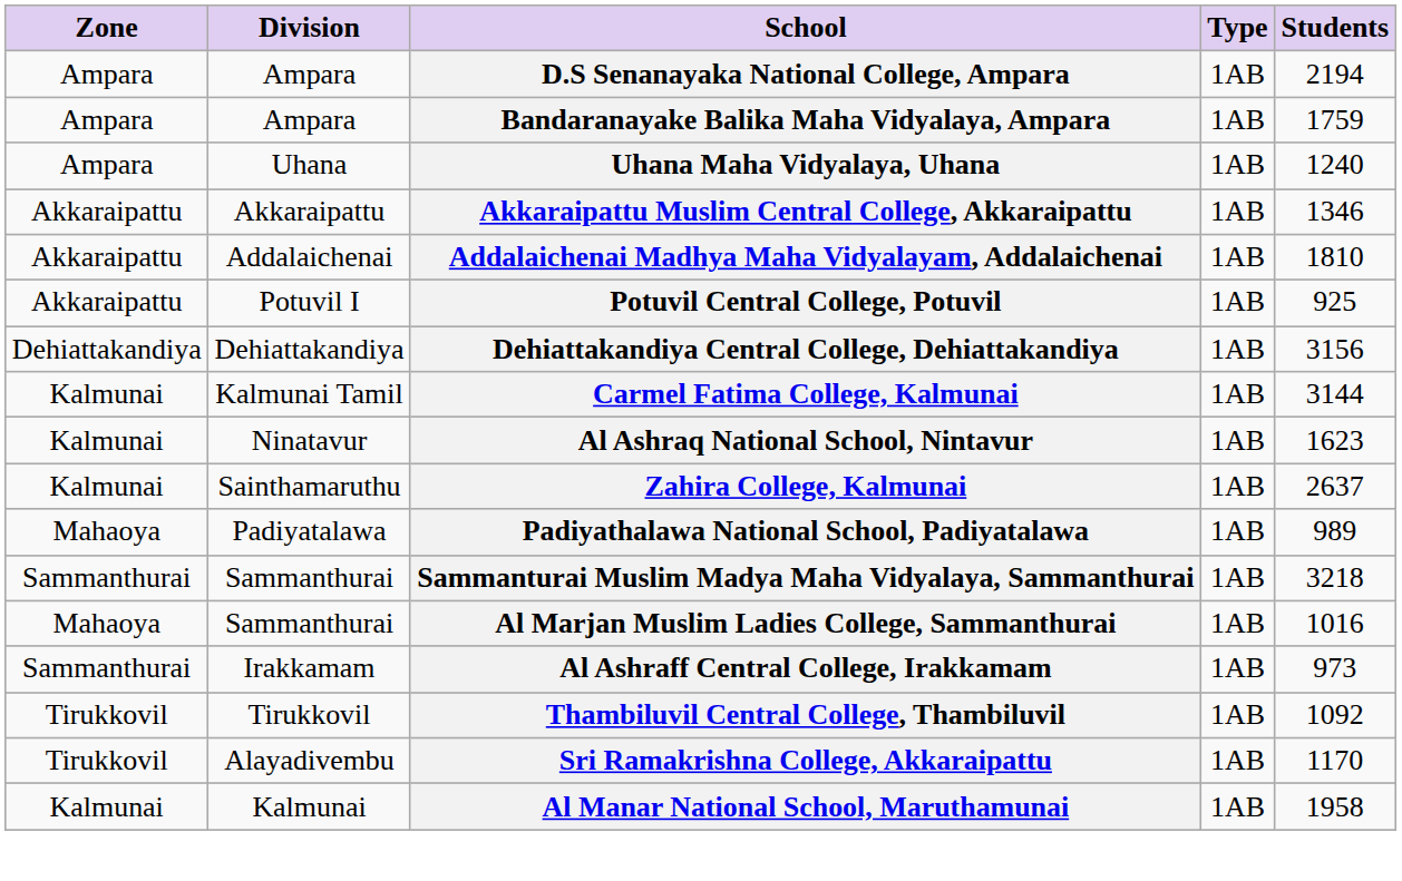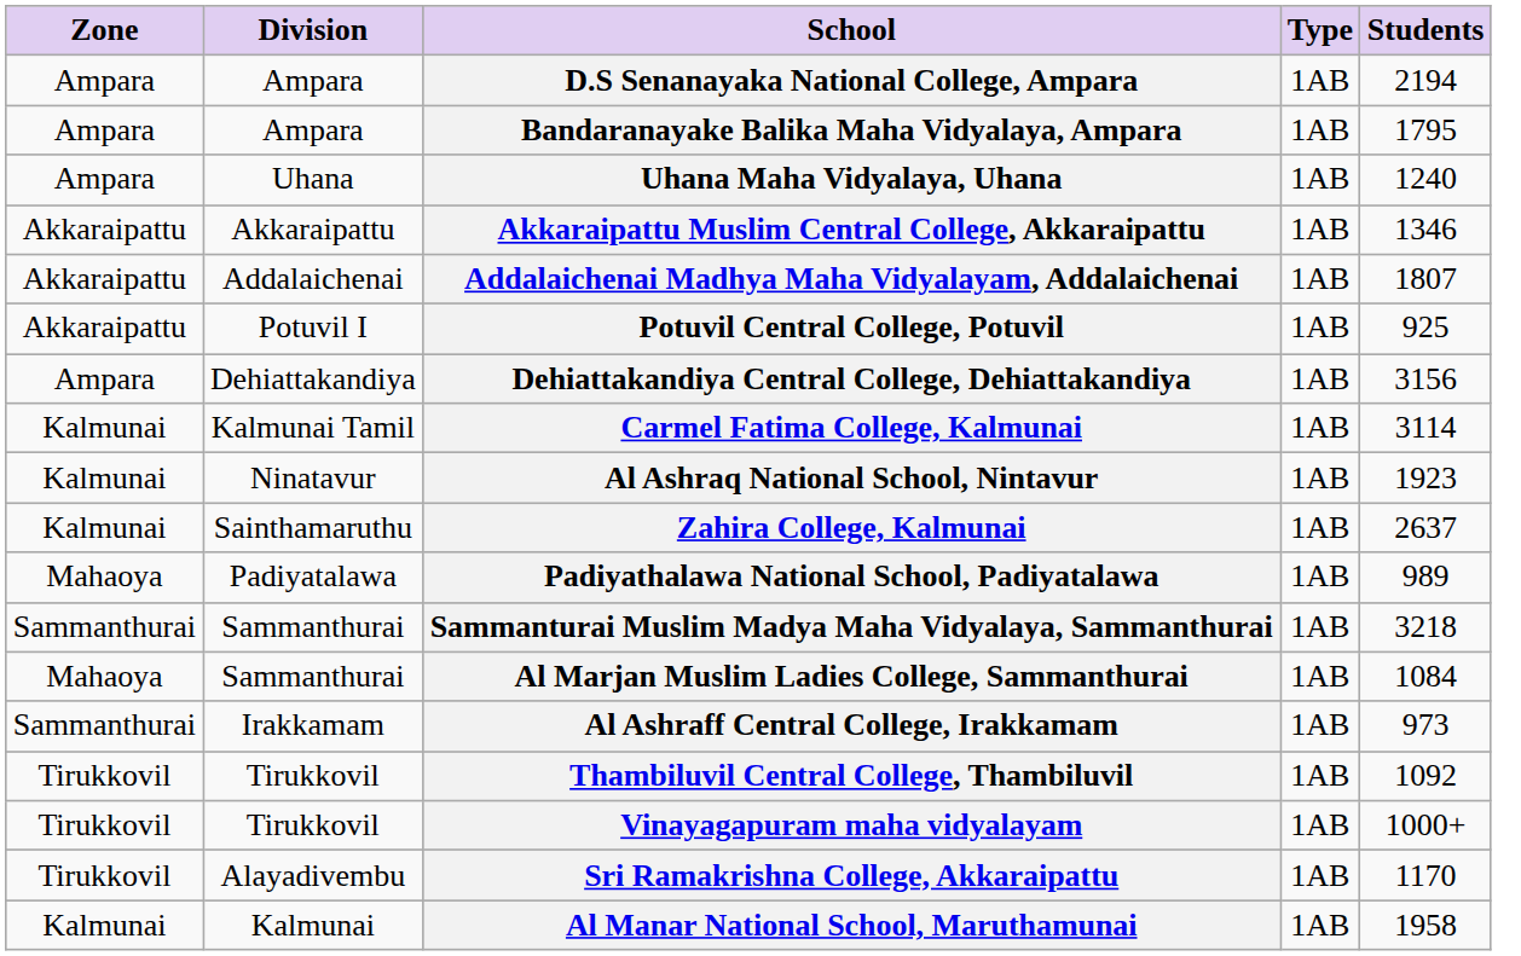Bandaranayake Balika Maha Vidyalaya, Ampara | Students: 1759 -> 1795
Addalaichenai Madhya Maha Vidyalayam, Addalaichenai | Students: 1810 -> 1807
Dehiattakandiya Central College, Dehiattakandiya | Zone: Dehiattakandiya -> Ampara
Carmel Fatima College, Kalmunai | Students: 3144 -> 3114
Al Ashraq National School, Nintavur | Students: 1623 -> 1923
Al Marjan Muslim Ladies College, Sammanthurai | Students: 1016 -> 1084
+ row: Tirukkovil | Tirukkovil | Vinayagapuram maha vidyalayam | 1AB | 1000+
